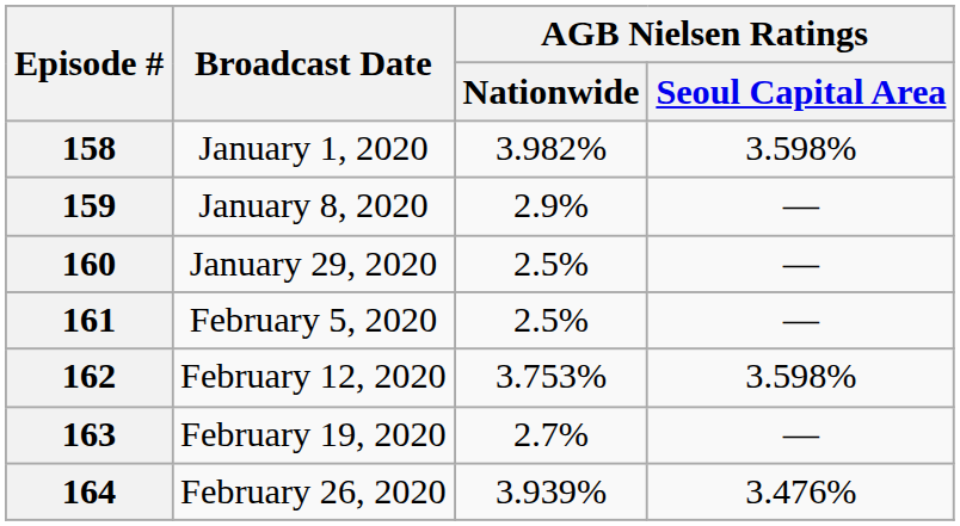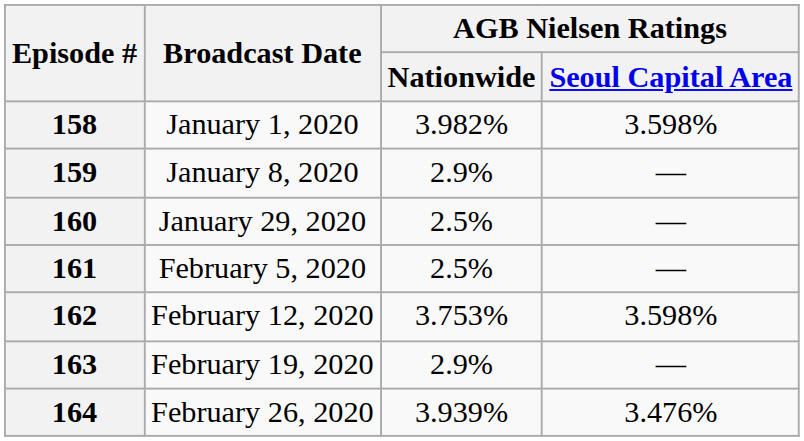163 | AGB Nielsen Ratings / Nationwide: 2.7% -> 2.9%
